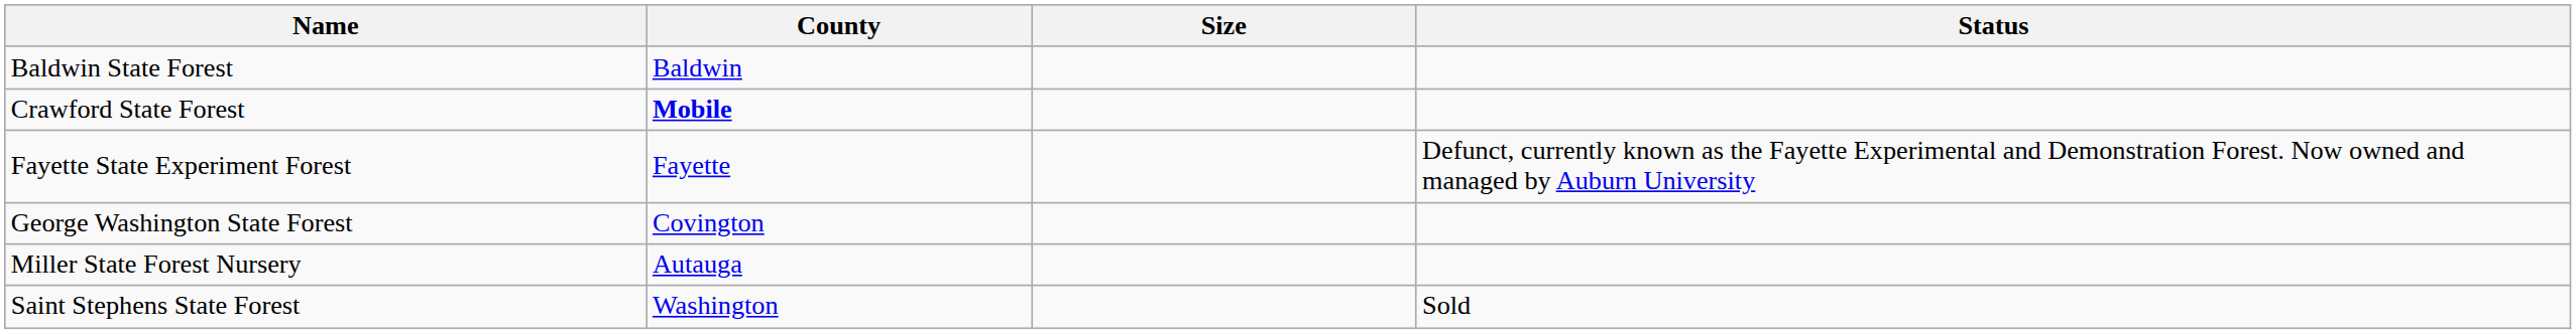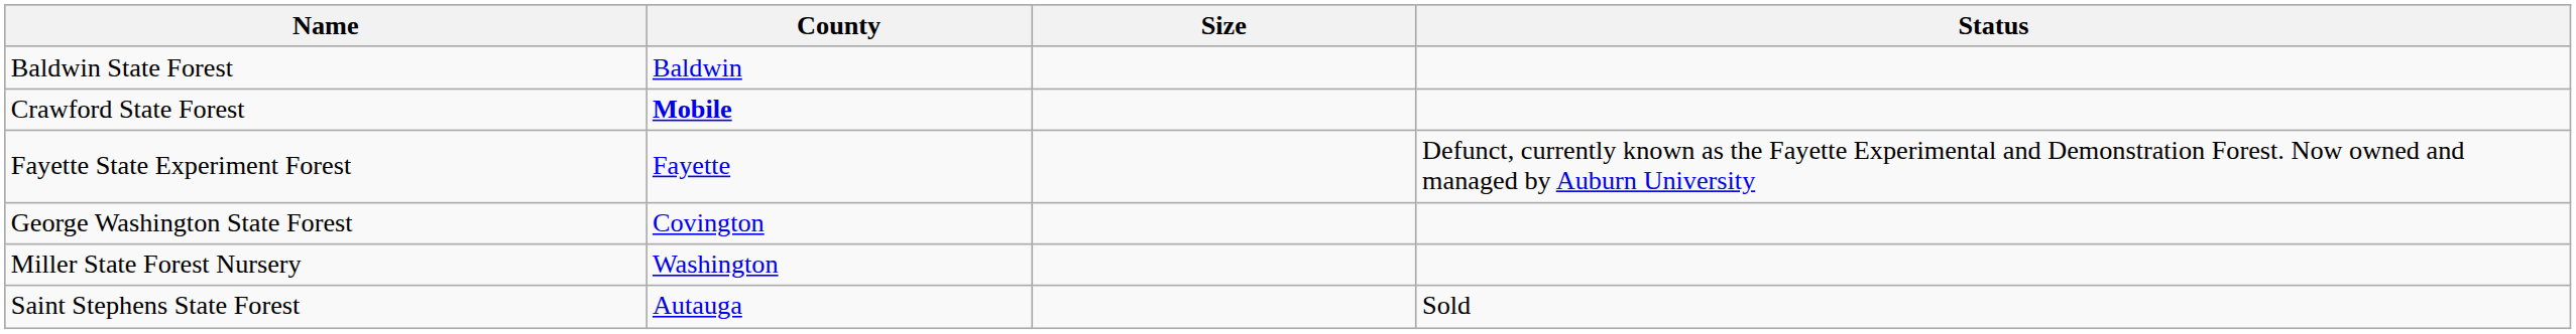Miller State Forest Nursery | County: Autauga -> Washington
Saint Stephens State Forest | County: Washington -> Autauga
